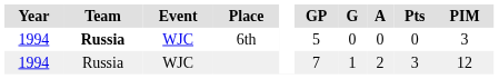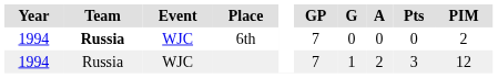6th | GP: 5 -> 7
6th | PIM: 3 -> 2
